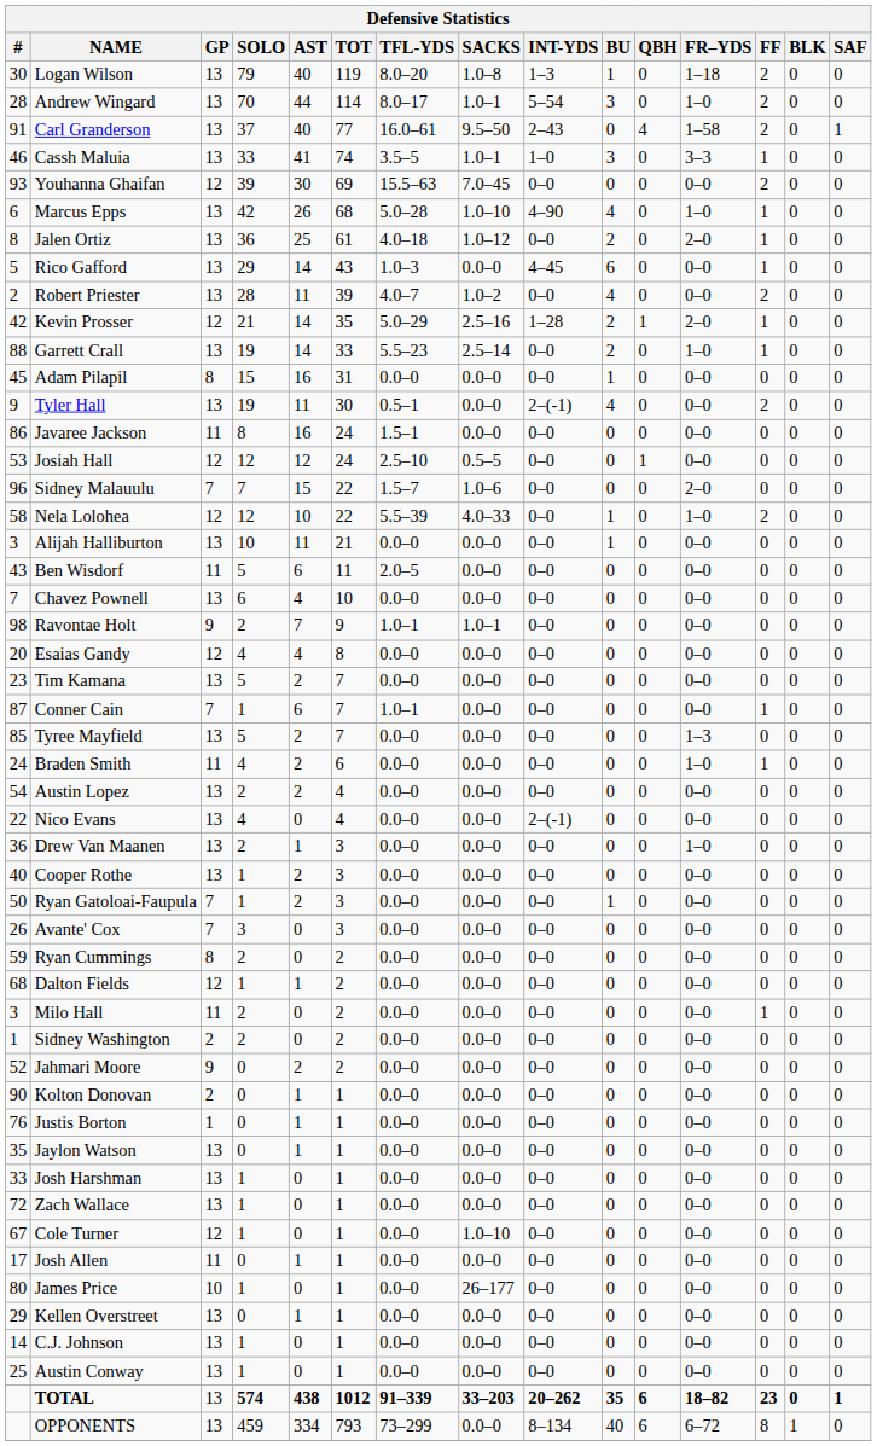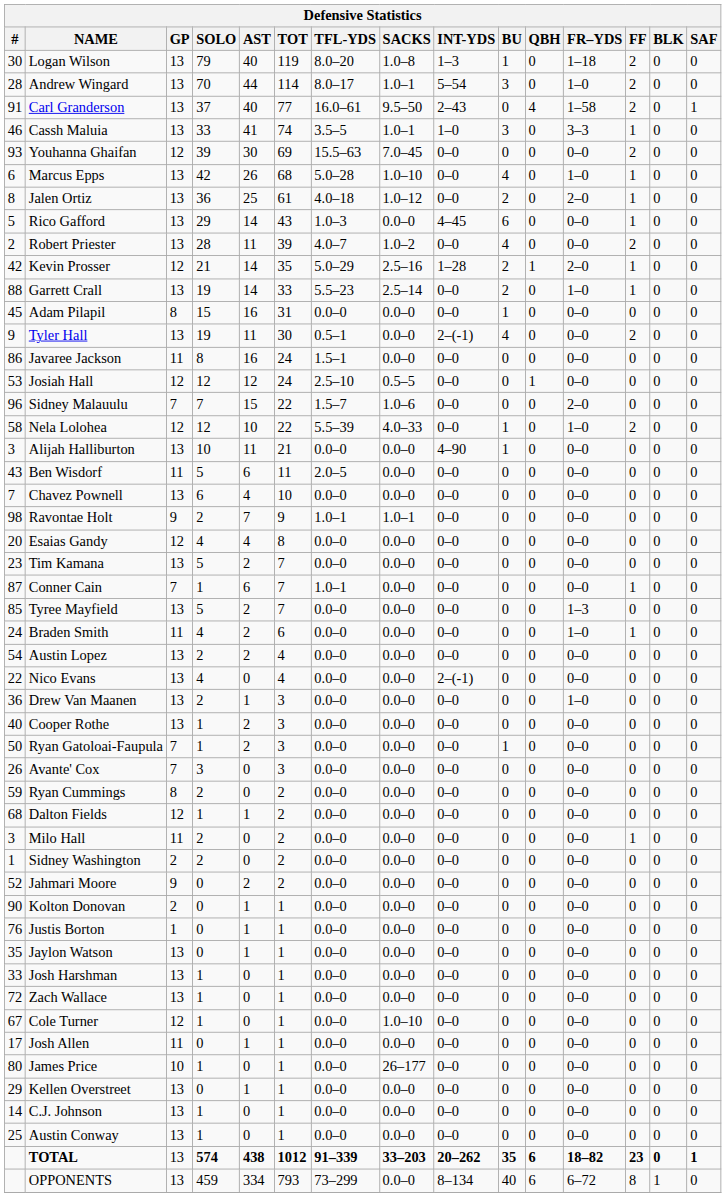Marcus Epps | INT-YDS: 4–90 -> 0–0
Alijah Halliburton | INT-YDS: 0–0 -> 4–90
